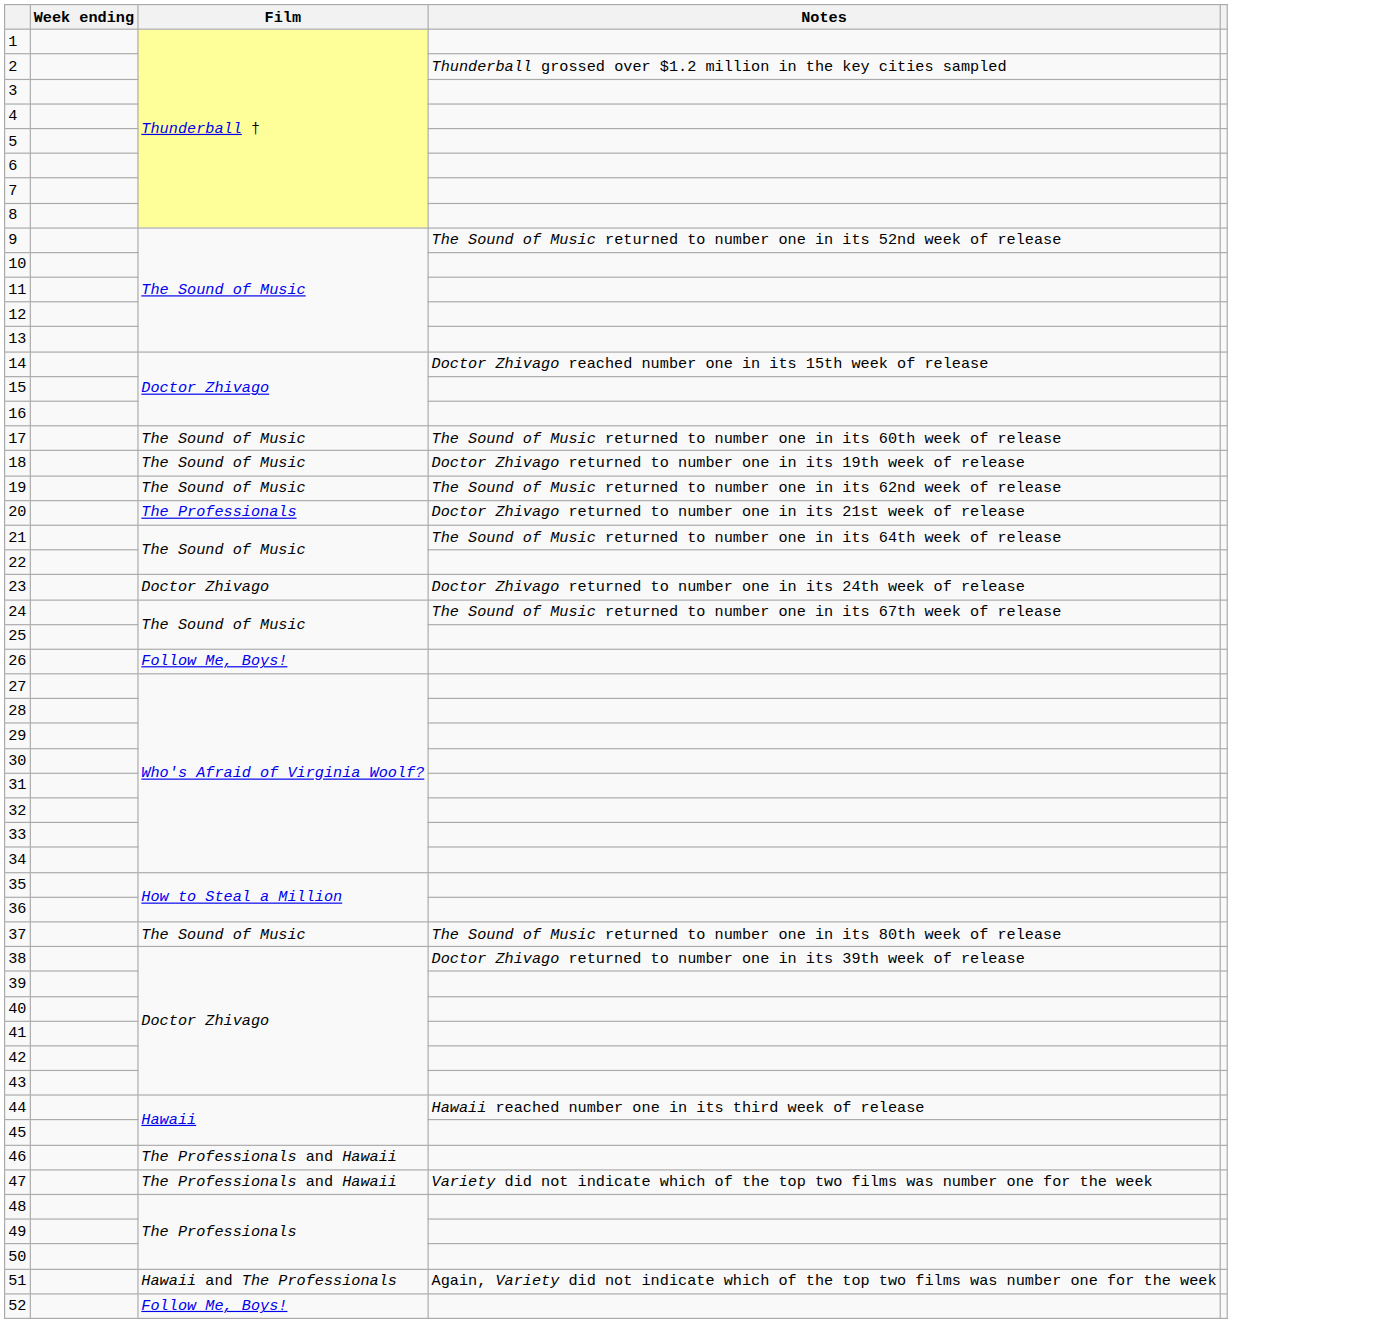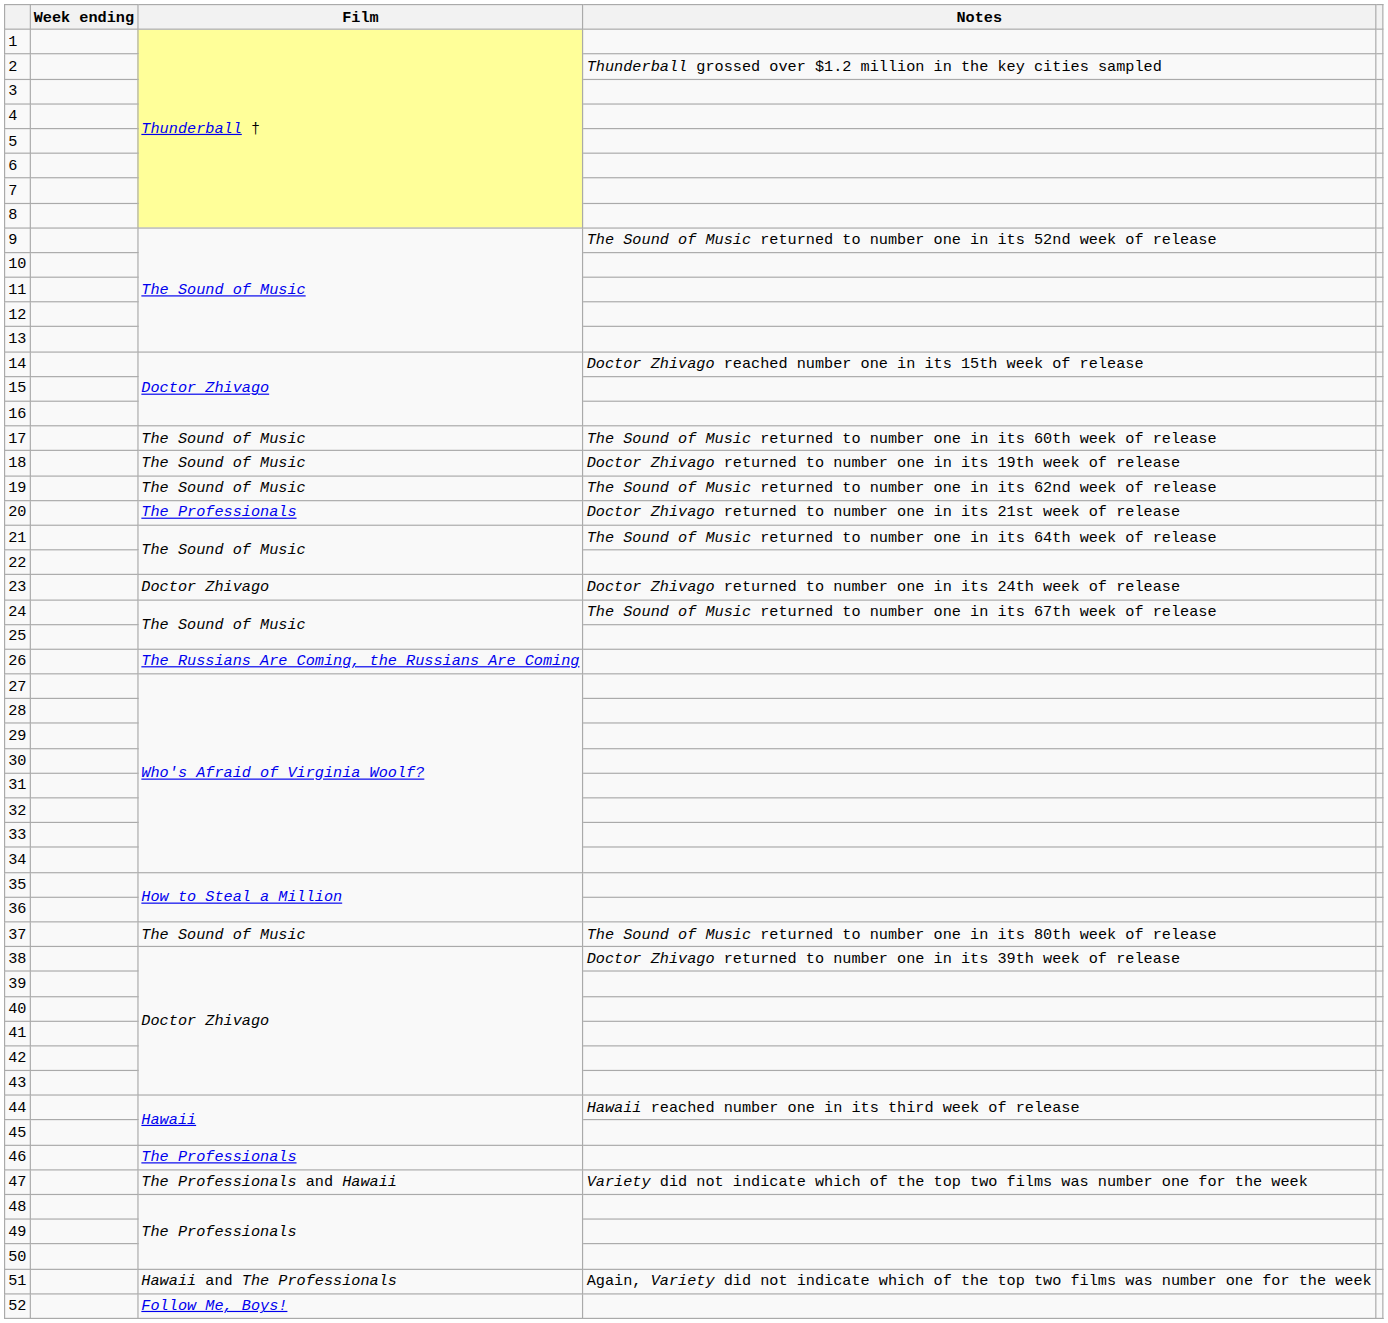26 | Film: Follow Me, Boys! -> The Russians Are Coming, the Russians Are Coming
46 | Film: The Professionals and Hawaii -> The Professionals
